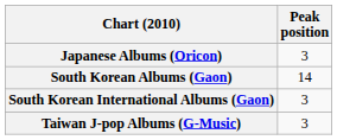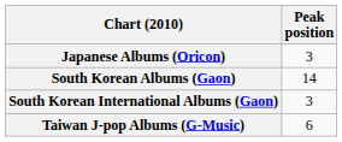Taiwan J-pop Albums (G-Music) | Peak position: 3 -> 6
